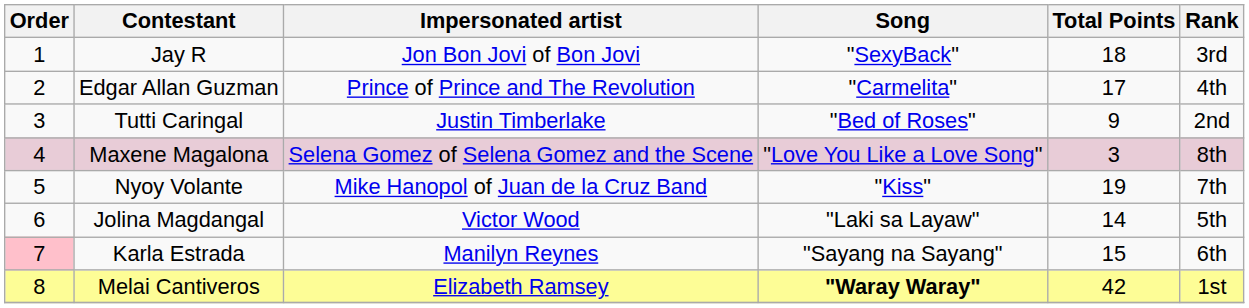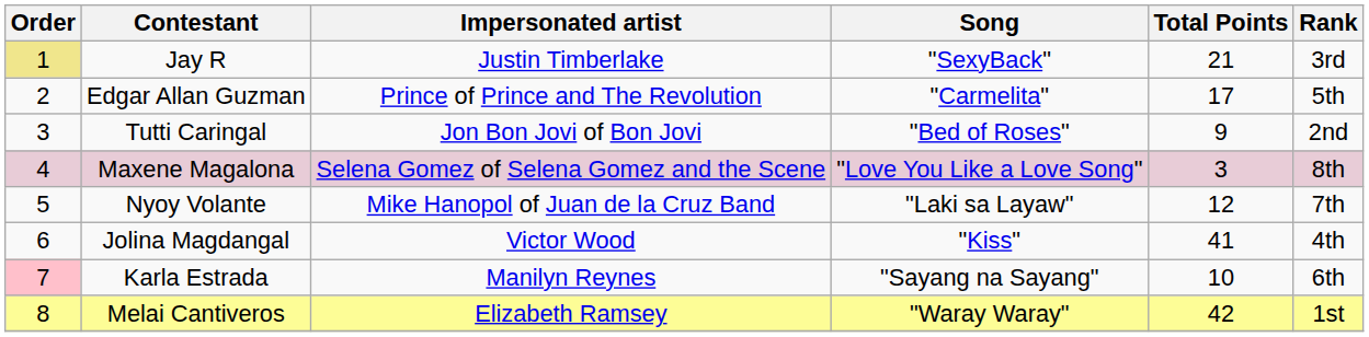Jay R | Order: no background -> khaki background
Jay R | Impersonated artist: Jon Bon Jovi of Bon Jovi -> Justin Timberlake
Jay R | Total Points: 18 -> 21
Edgar Allan Guzman | Rank: 4th -> 5th
Tutti Caringal | Impersonated artist: Justin Timberlake -> Jon Bon Jovi of Bon Jovi
Nyoy Volante | Song: "Kiss" -> "Laki sa Layaw"
Nyoy Volante | Total Points: 19 -> 12
Jolina Magdangal | Song: "Laki sa Layaw" -> "Kiss"
Jolina Magdangal | Total Points: 14 -> 41
Jolina Magdangal | Rank: 5th -> 4th
Karla Estrada | Total Points: 15 -> 10
Melai Cantiveros | Song: bold -> normal
